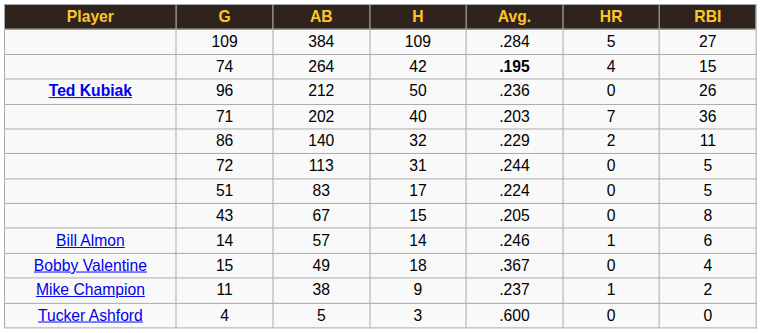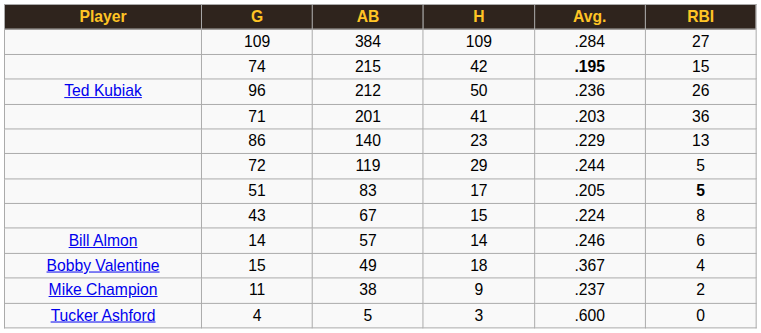- column: HR | 5 | 4 | 0 | 7 | 2 | 0 | 0 | 0 | 1 | 0 | 1 | 0
74 | AB: 264 -> 215
96 | Player: bold -> normal
71 | AB: 202 -> 201
71 | H: 40 -> 41
86 | H: 32 -> 23
86 | RBI: 11 -> 13
72 | AB: 113 -> 119
72 | H: 31 -> 29
51 | Avg.: .224 -> .205
51 | RBI: normal -> bold
43 | Avg.: .205 -> .224
